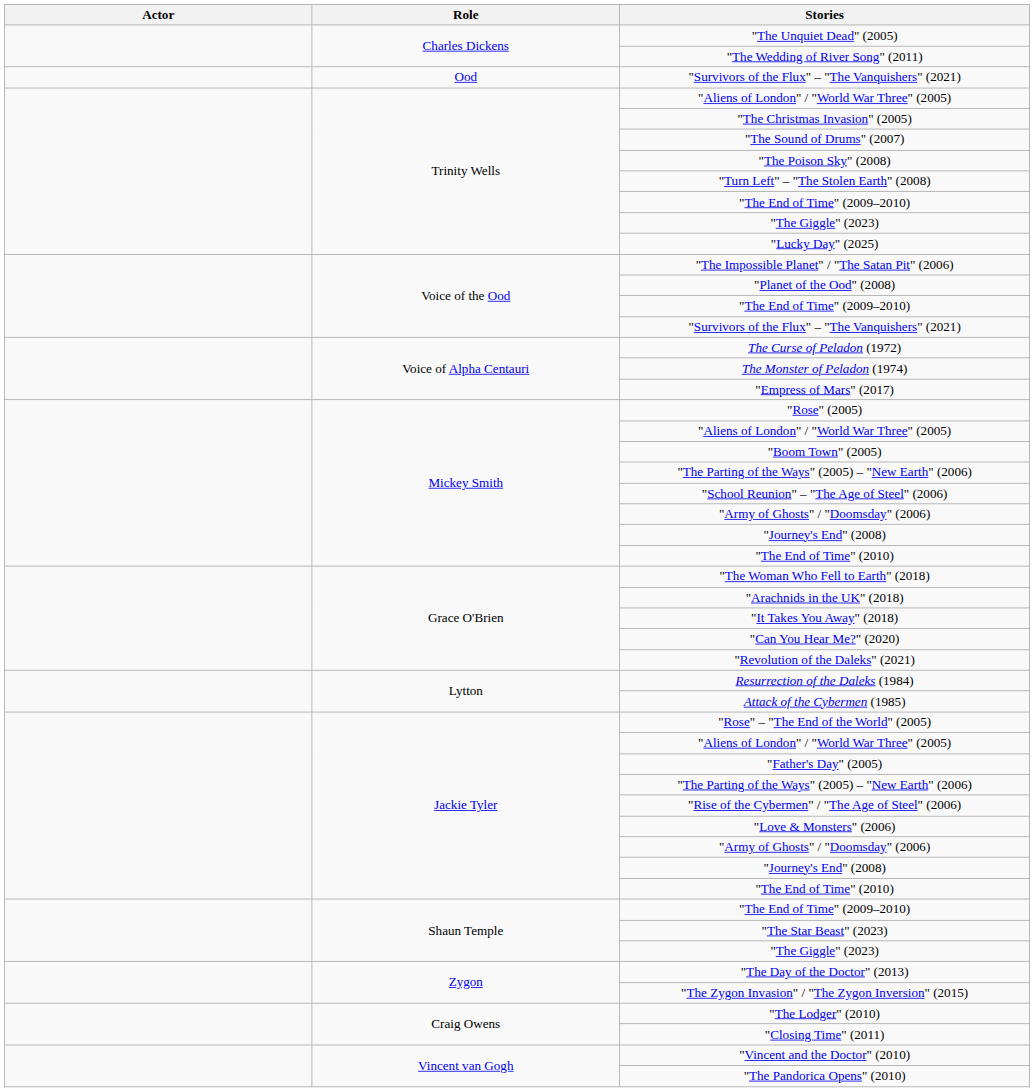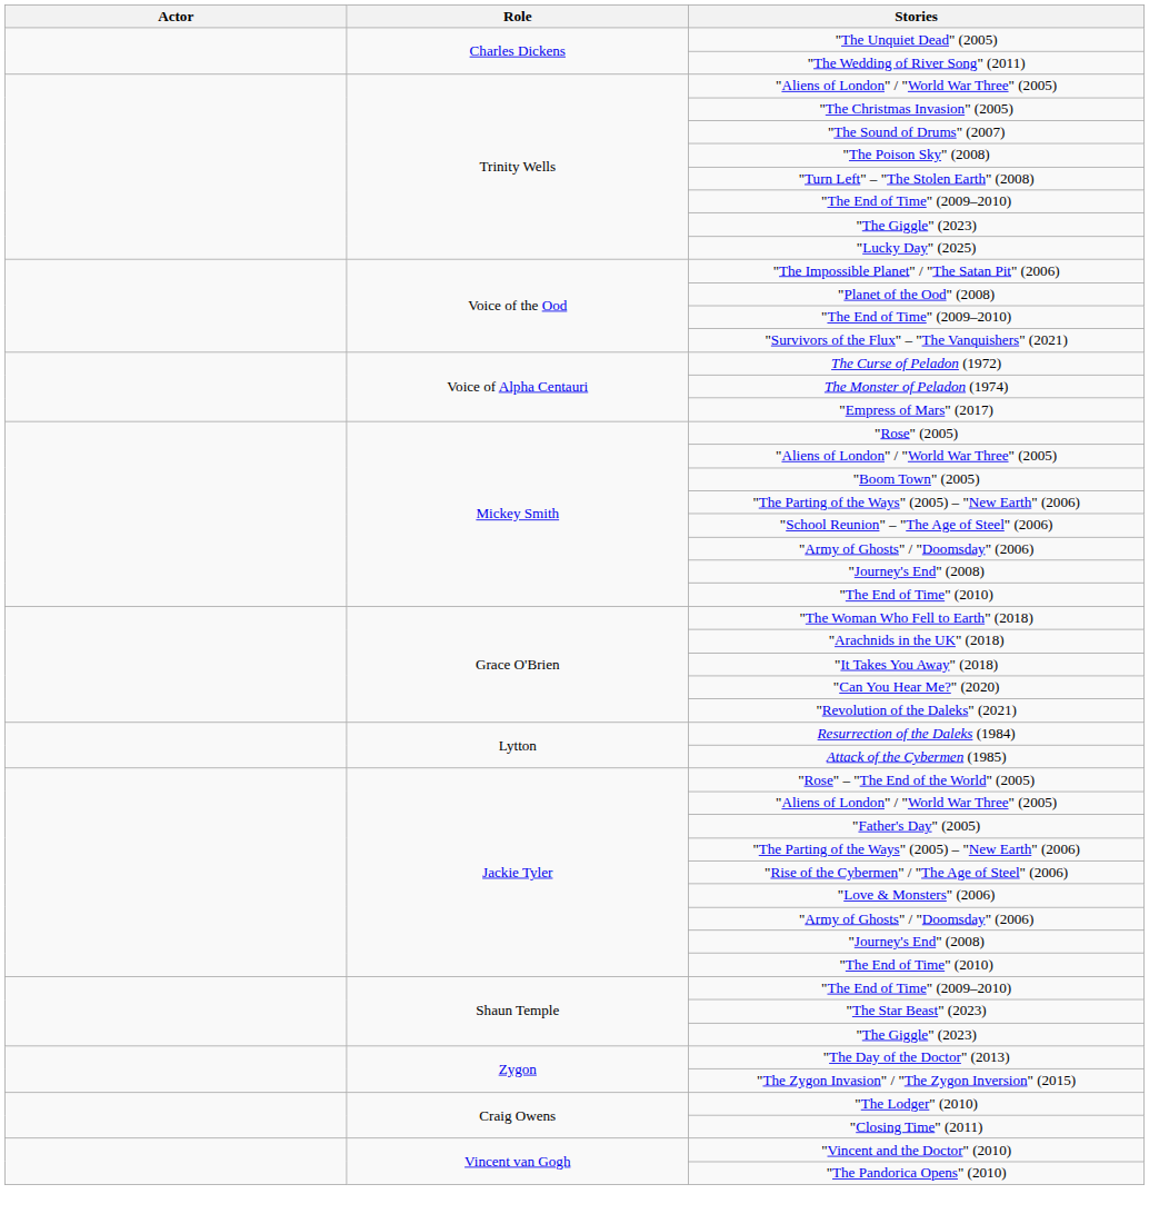- row: Ood | "Survivors of the Flux" – "The Vanquishers" (2021)
